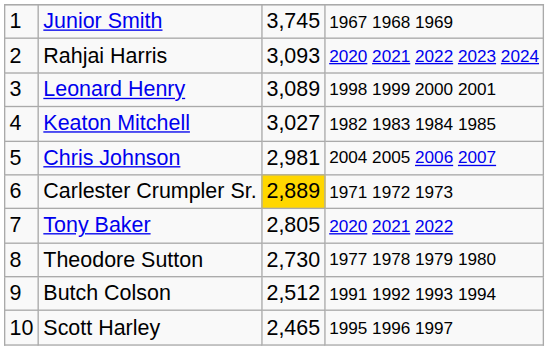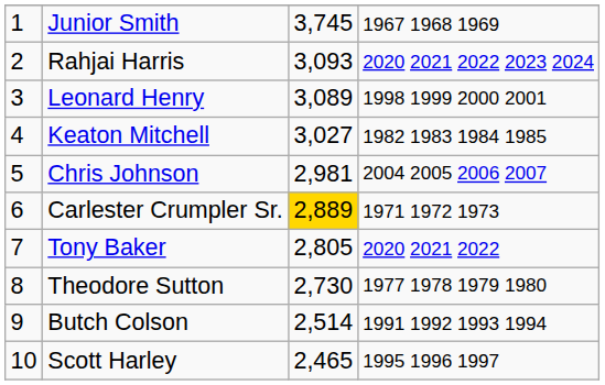Butch Colson | column 3: 2,512 -> 2,514
